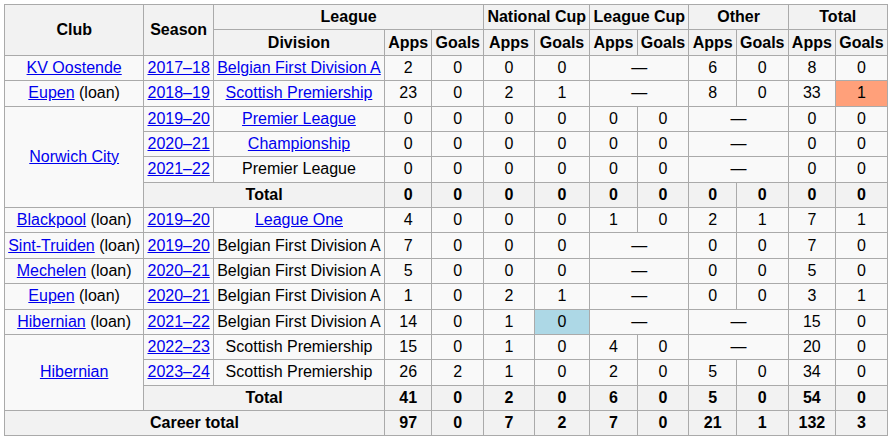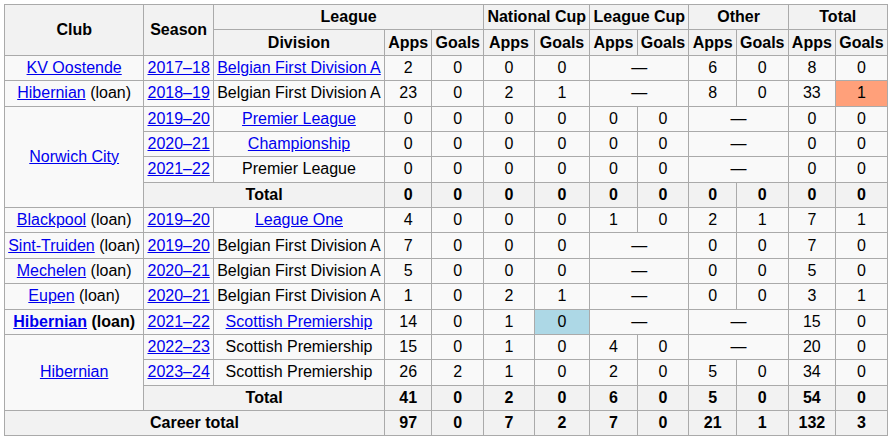23 | Club: Eupen (loan) -> Hibernian (loan)
23 | League / Division: Scottish Premiership -> Belgian First Division A
14 | Club: normal -> bold
14 | League / Division: Belgian First Division A -> Scottish Premiership
